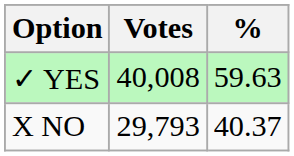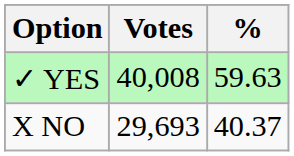X NO | Votes: 29,793 -> 29,693
